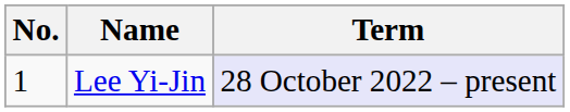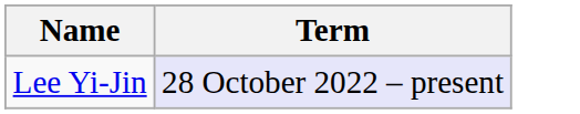- column: No. | 1
